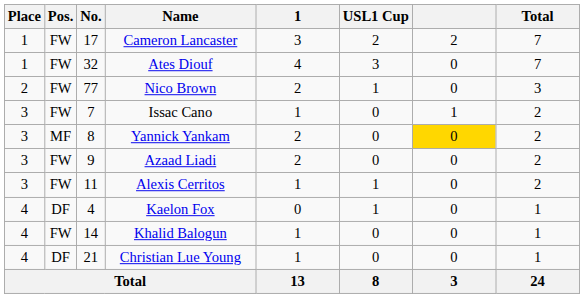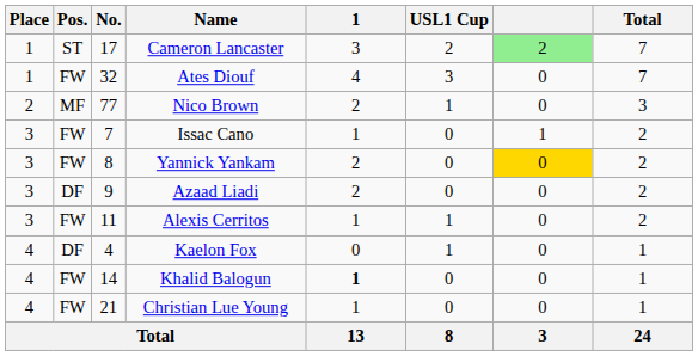Cameron Lancaster | Pos.: FW -> ST
Cameron Lancaster | column 7: no background -> lightgreen background
Nico Brown | Pos.: FW -> MF
Yannick Yankam | Pos.: MF -> FW
Azaad Liadi | Pos.: FW -> DF
Khalid Balogun | 1: normal -> bold
Christian Lue Young | Pos.: DF -> FW
